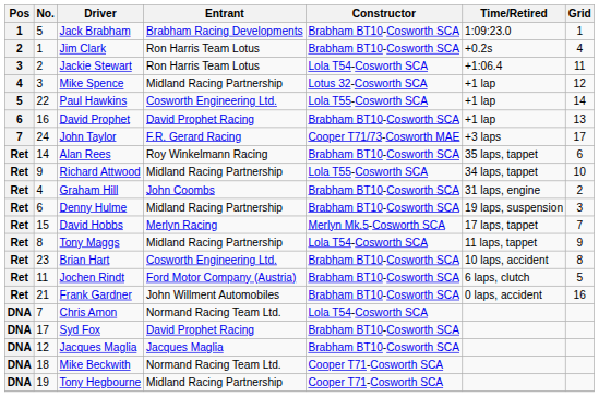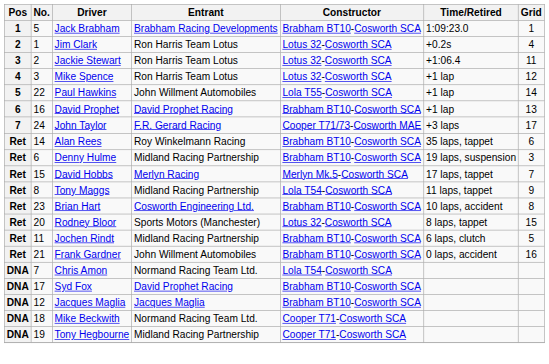Jim Clark | Constructor: Brabham BT10-Cosworth SCA -> Lotus 32-Cosworth SCA
Jackie Stewart | Constructor: Lola T54-Cosworth SCA -> Lotus 32-Cosworth SCA
Mike Spence | Entrant: Midland Racing Partnership -> Ron Harris Team Lotus
Paul Hawkins | Entrant: Cosworth Engineering Ltd. -> John Willment Automobiles
- row: Ret | 9 | Richard Attwood | Midland Racing Partnership | Lola T55-Cosworth SCA | 34 laps, tappet | 10
- row: Ret | 4 | Graham Hill | John Coombs | Brabham BT10-Cosworth SCA | 31 laps, engine | 2
+ row: Ret | 20 | Rodney Bloor | Sports Motors (Manchester) | Lotus 32-Cosworth SCA | 8 laps, tappet | 15
Jochen Rindt | Entrant: Ford Motor Company (Austria) -> Midland Racing Partnership
